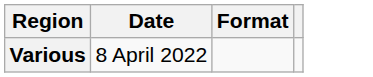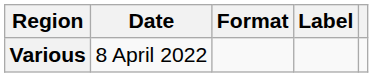+ column: Label
